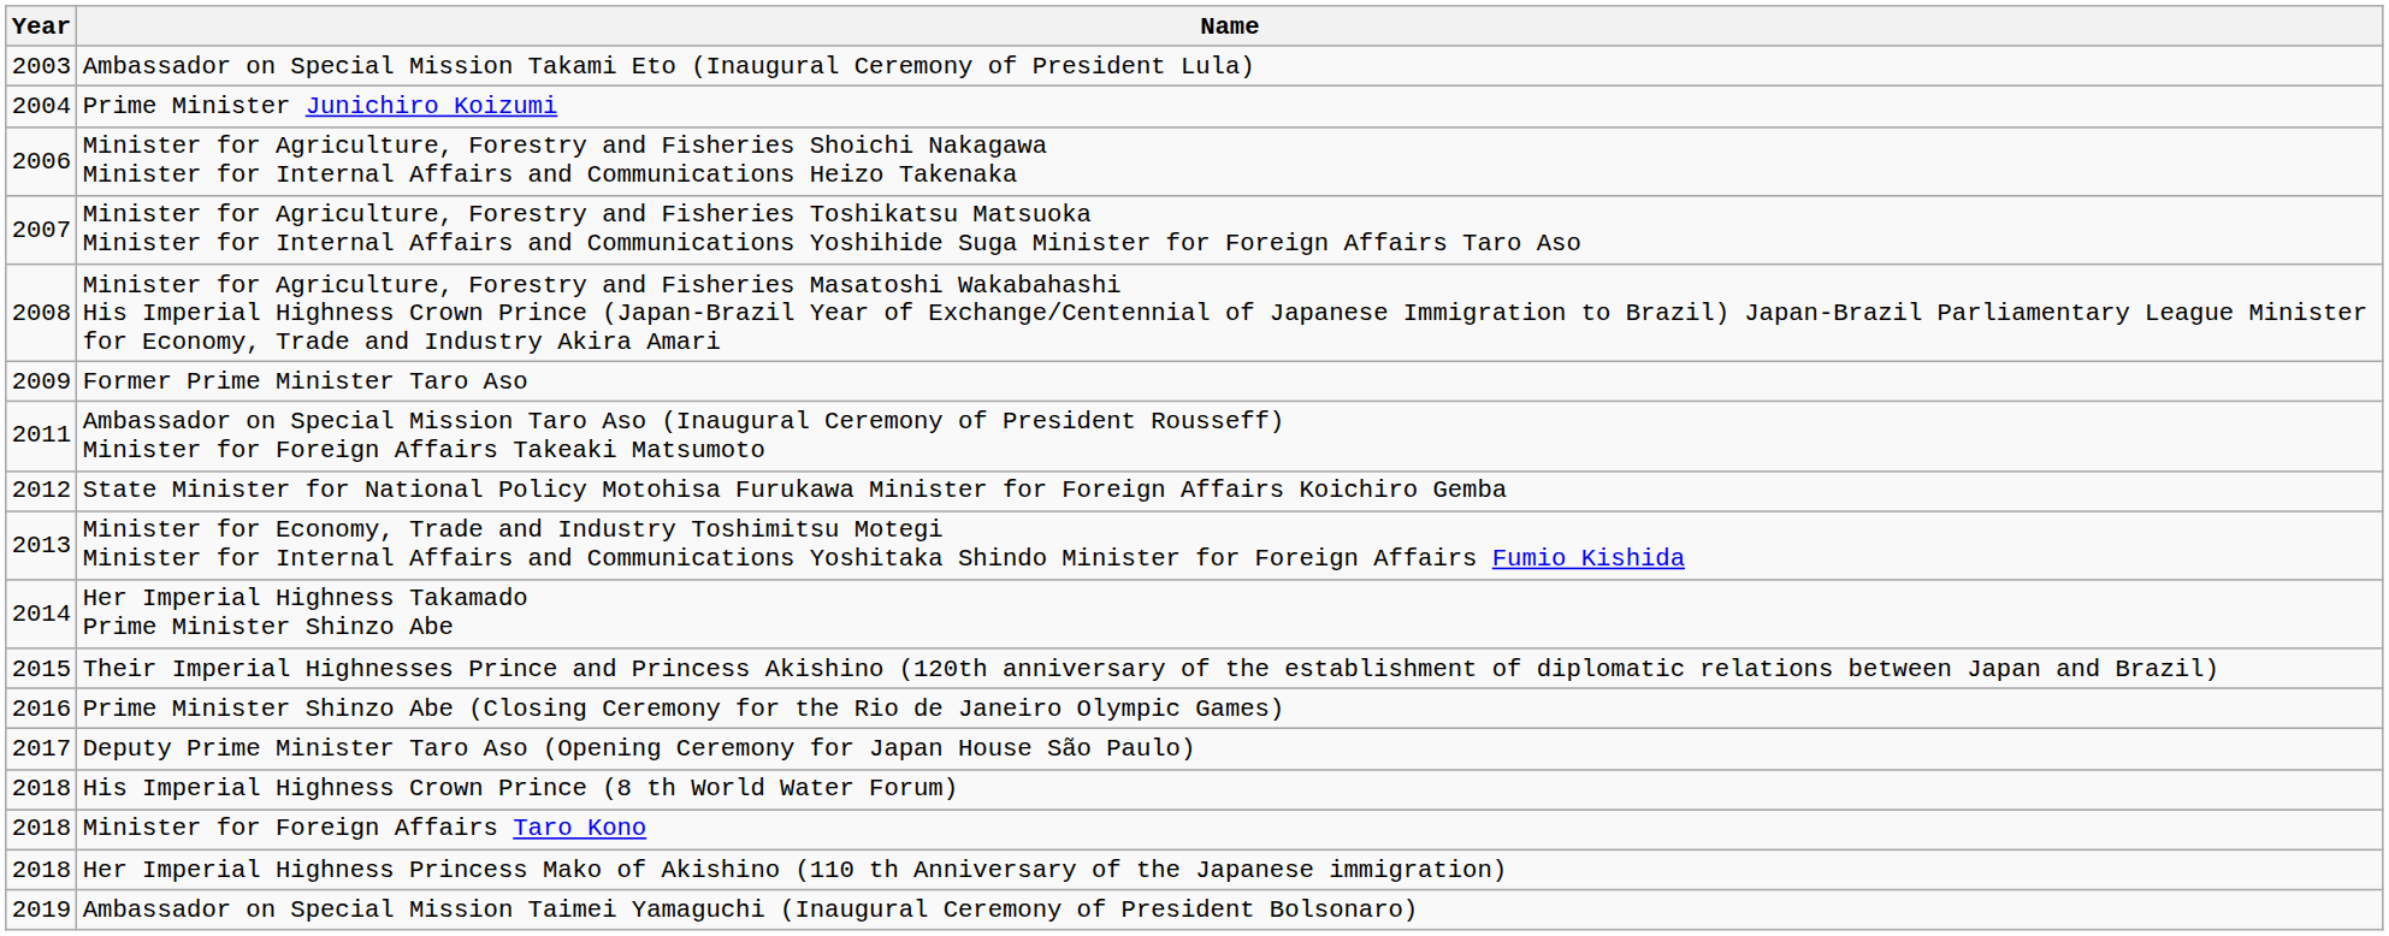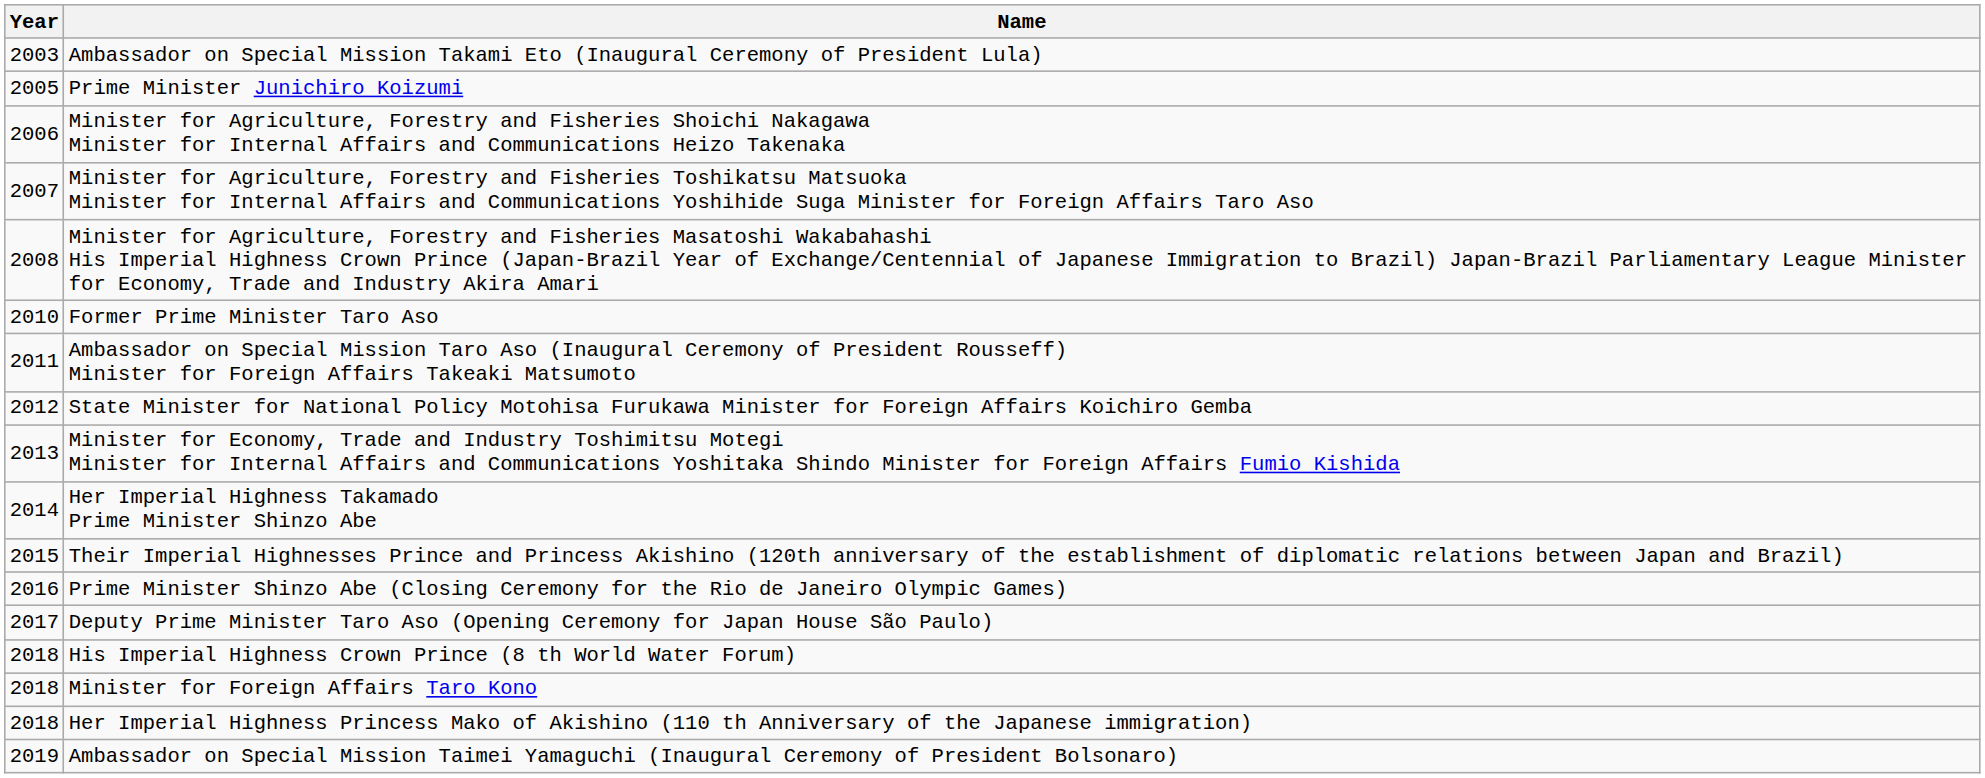Prime Minister Junichiro Koizumi | Year: 2004 -> 2005
Former Prime Minister Taro Aso | Year: 2009 -> 2010
